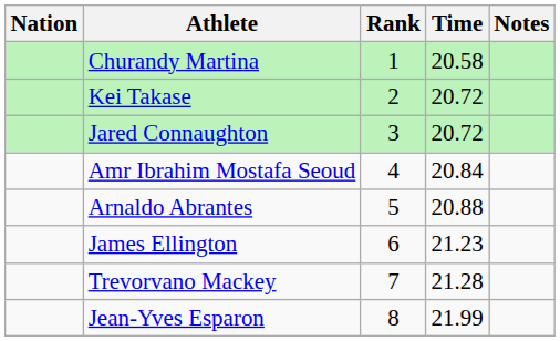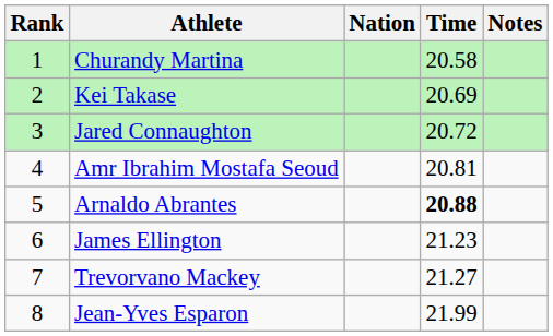columns swapped: Rank <-> Nation
Kei Takase | Time: 20.72 -> 20.69
Amr Ibrahim Mostafa Seoud | Time: 20.84 -> 20.81
Arnaldo Abrantes | Time: normal -> bold
Trevorvano Mackey | Time: 21.28 -> 21.27
